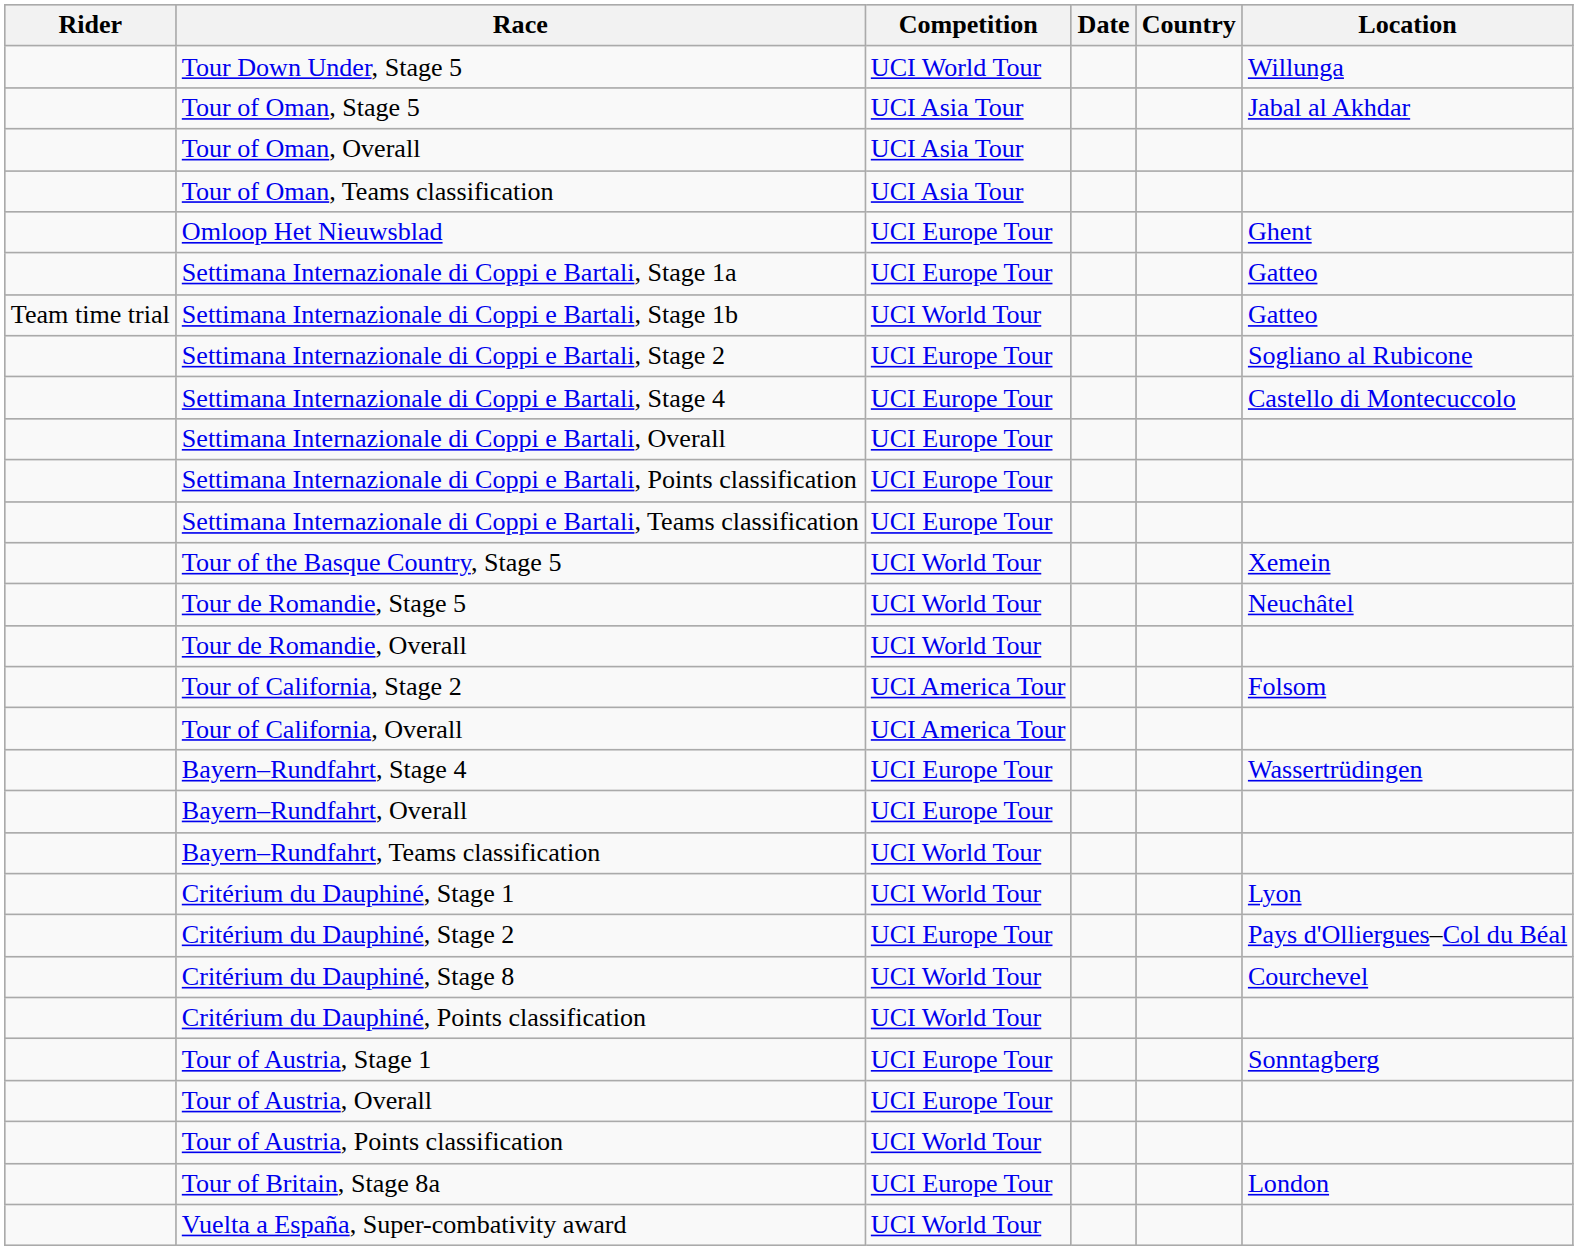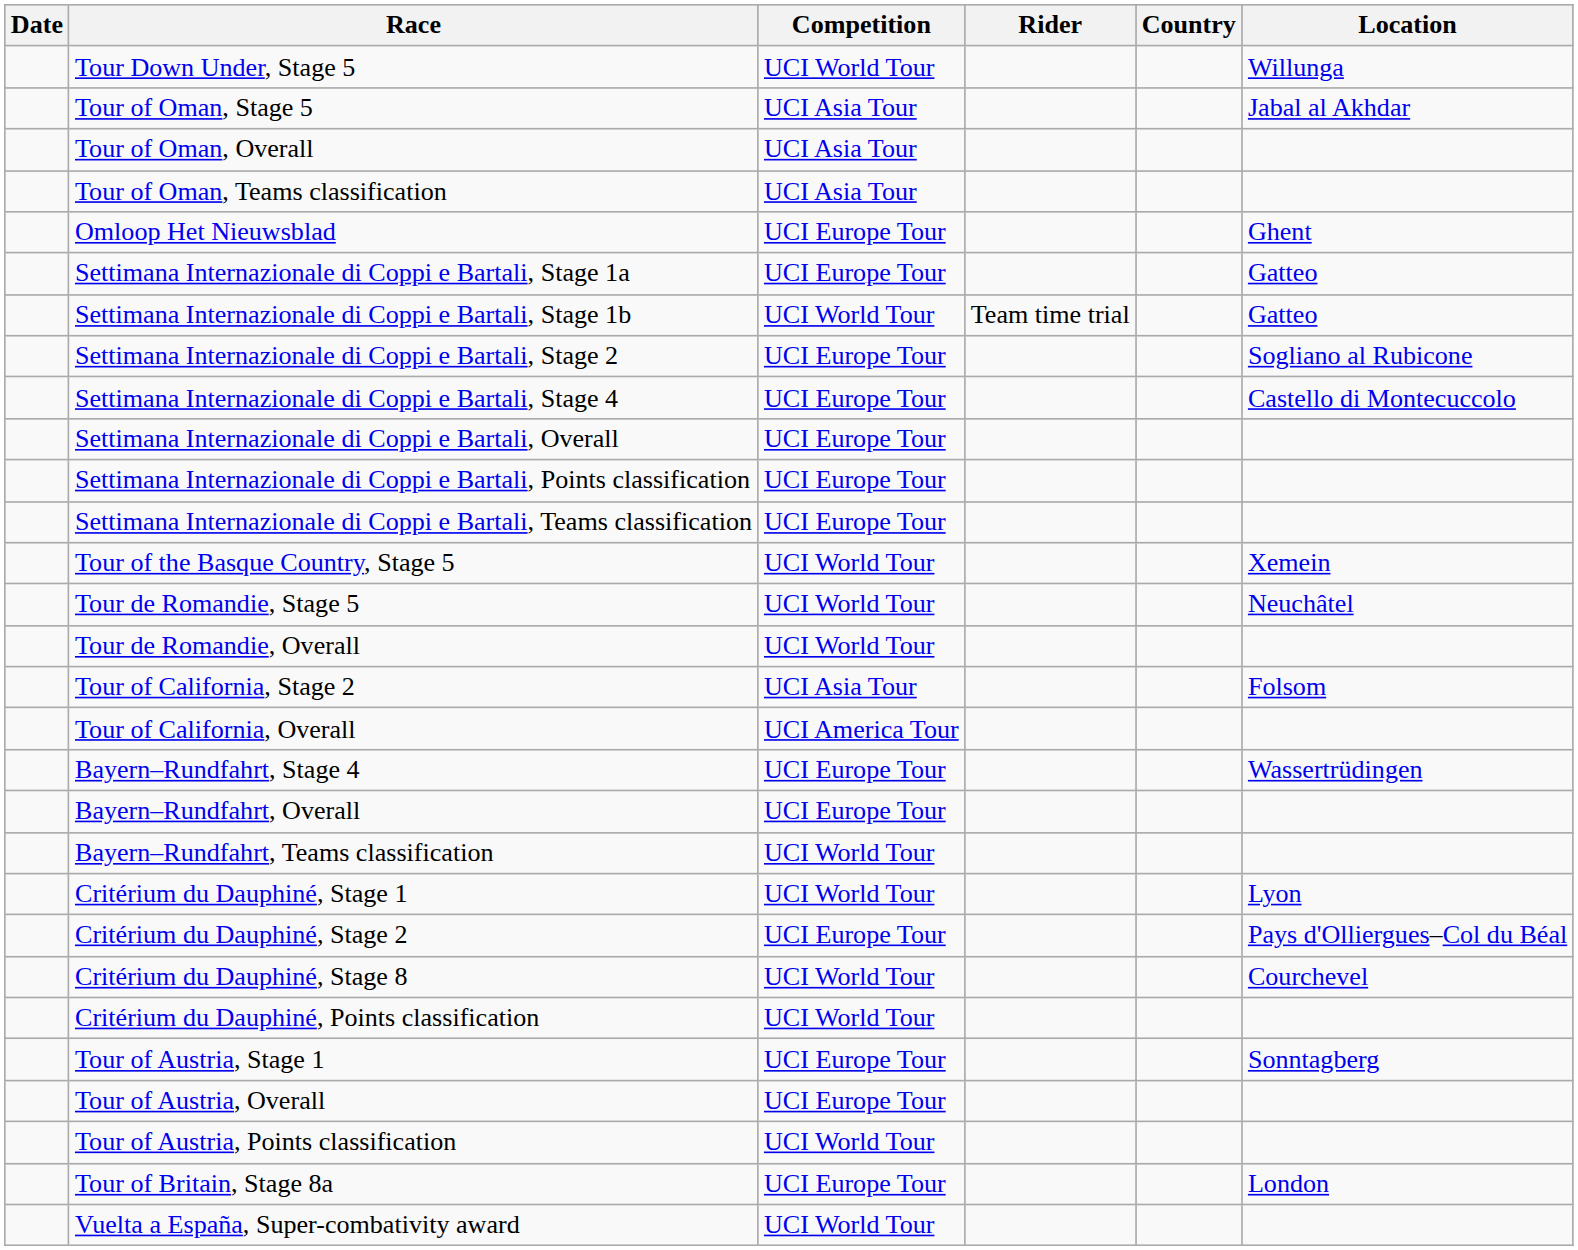columns swapped: Date <-> Rider
Tour of California, Stage 2 | Competition: UCI America Tour -> UCI Asia Tour
